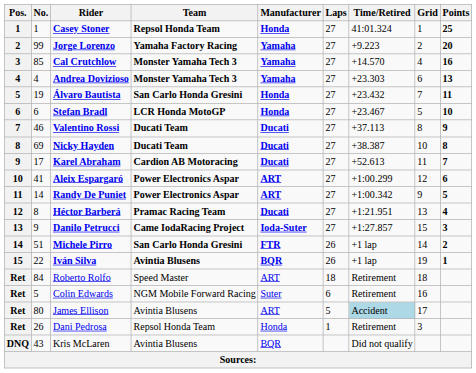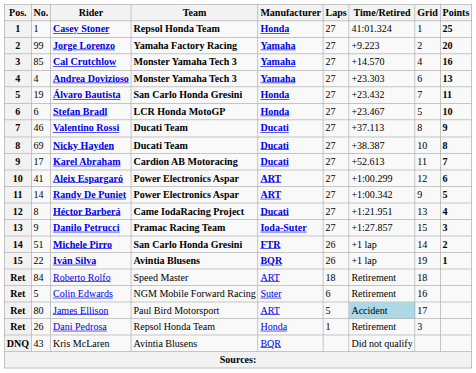Héctor Barberá | Team: Pramac Racing Team -> Came IodaRacing Project
Danilo Petrucci | Team: Came IodaRacing Project -> Pramac Racing Team
James Ellison | Team: Avintia Blusens -> Paul Bird Motorsport
